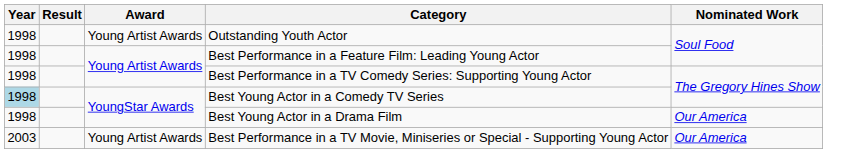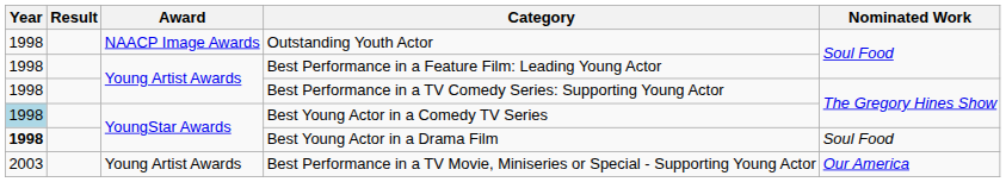Outstanding Youth Actor | Award: Young Artist Awards -> NAACP Image Awards
Best Young Actor in a Drama Film | Year: normal -> bold
Best Young Actor in a Drama Film | Nominated Work: Our America -> Soul Food
